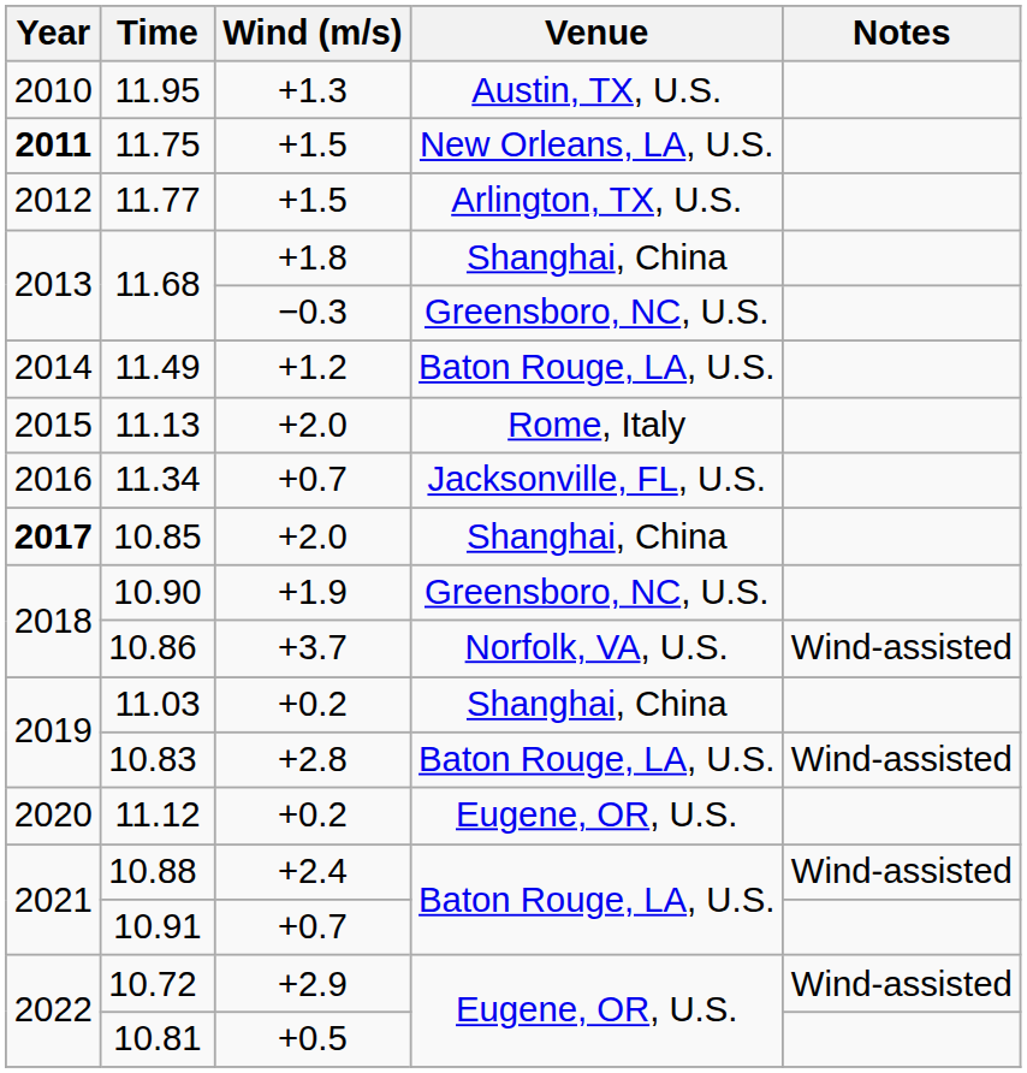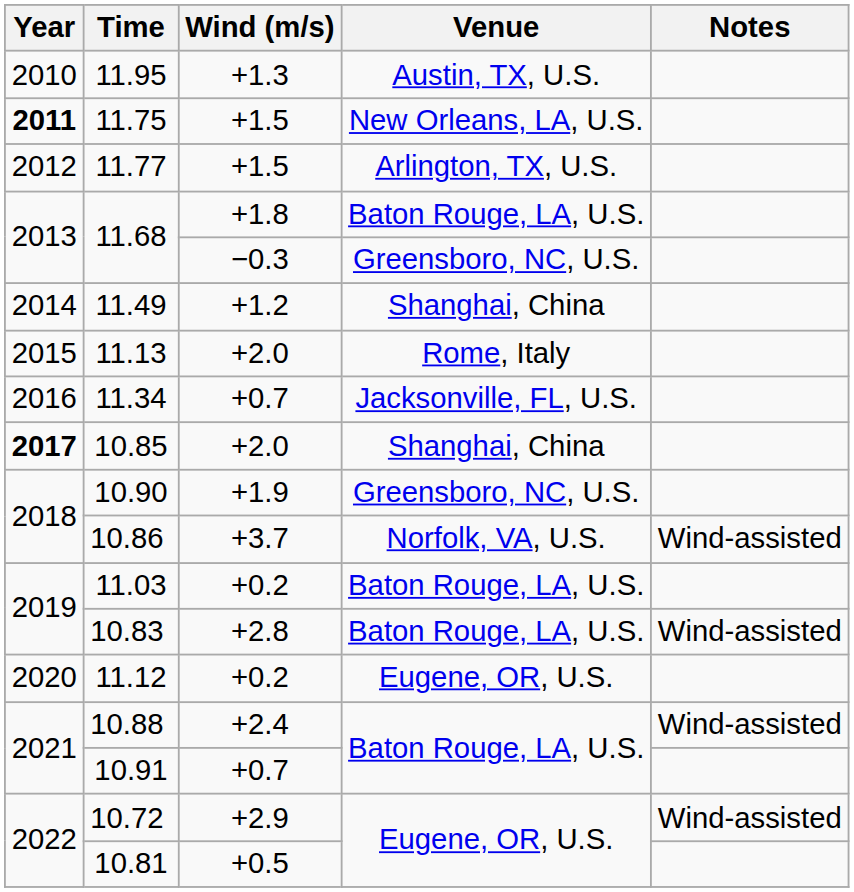11.68 / +1.8 | Venue: Shanghai, China -> Baton Rouge, LA, U.S.
11.49 | Venue: Baton Rouge, LA, U.S. -> Shanghai, China
11.03 | Venue: Shanghai, China -> Baton Rouge, LA, U.S.
